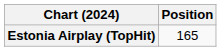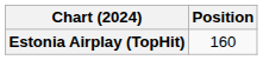Estonia Airplay (TopHit) | Position: 165 -> 160
